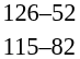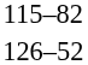rows swapped: 126–52 <-> 115–82
